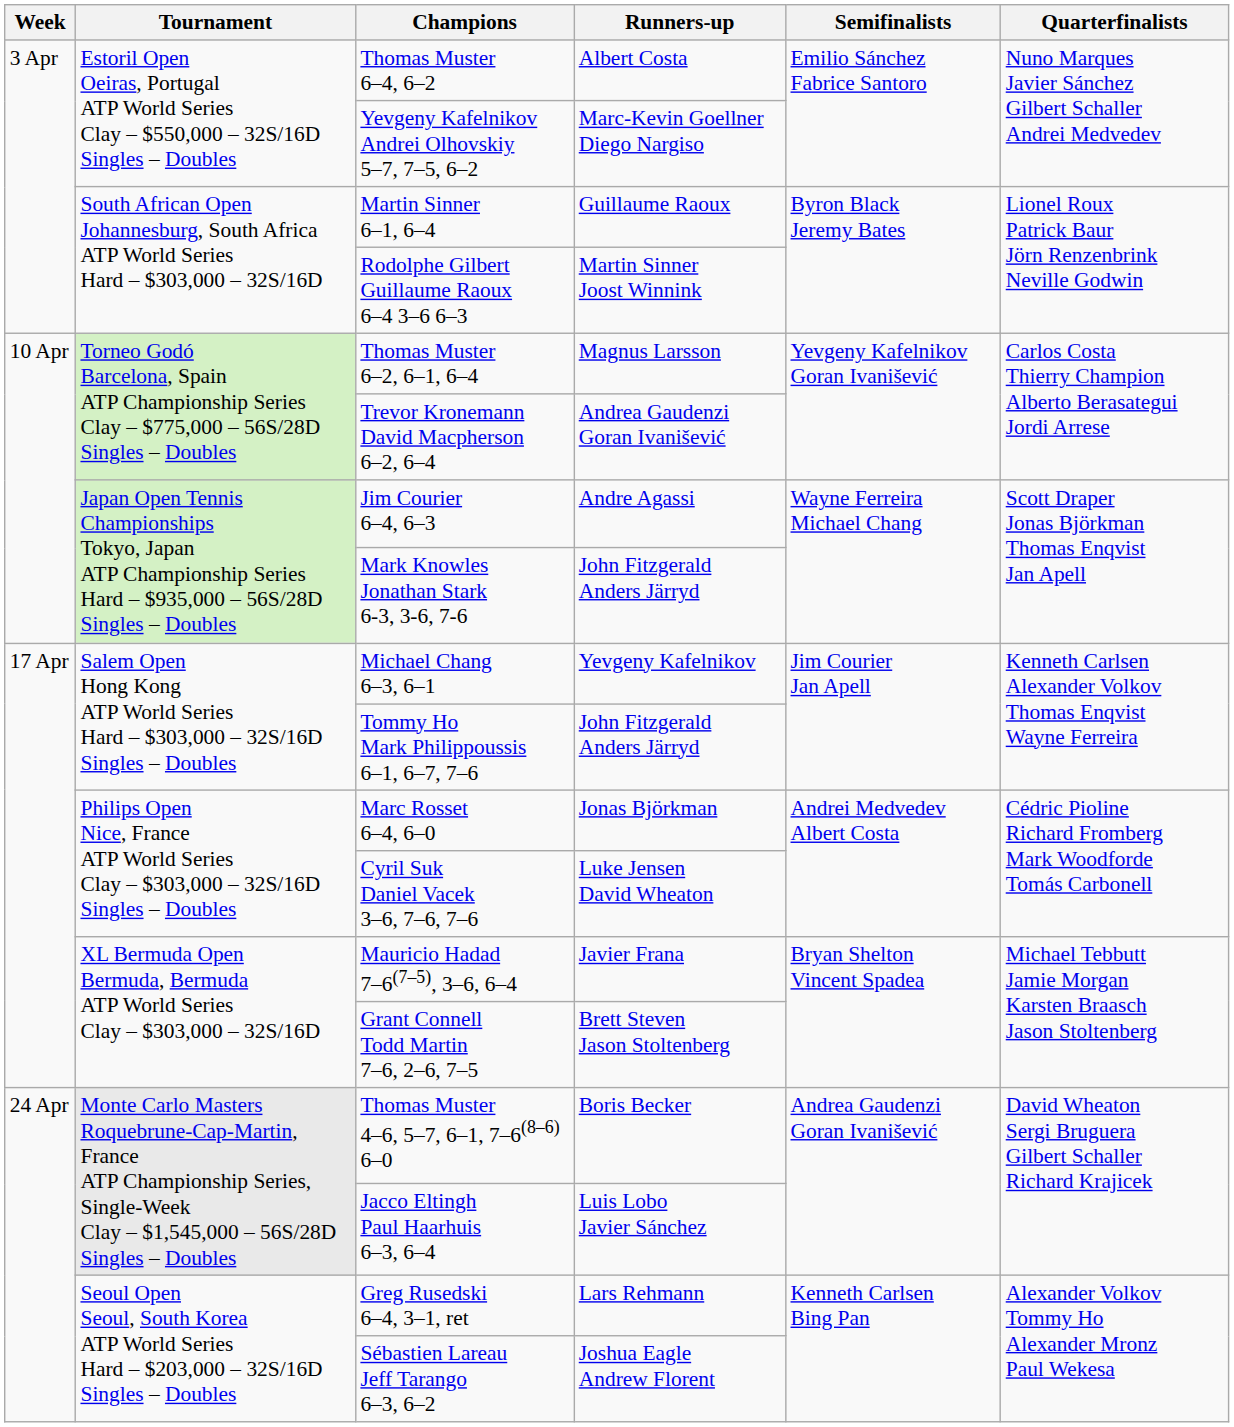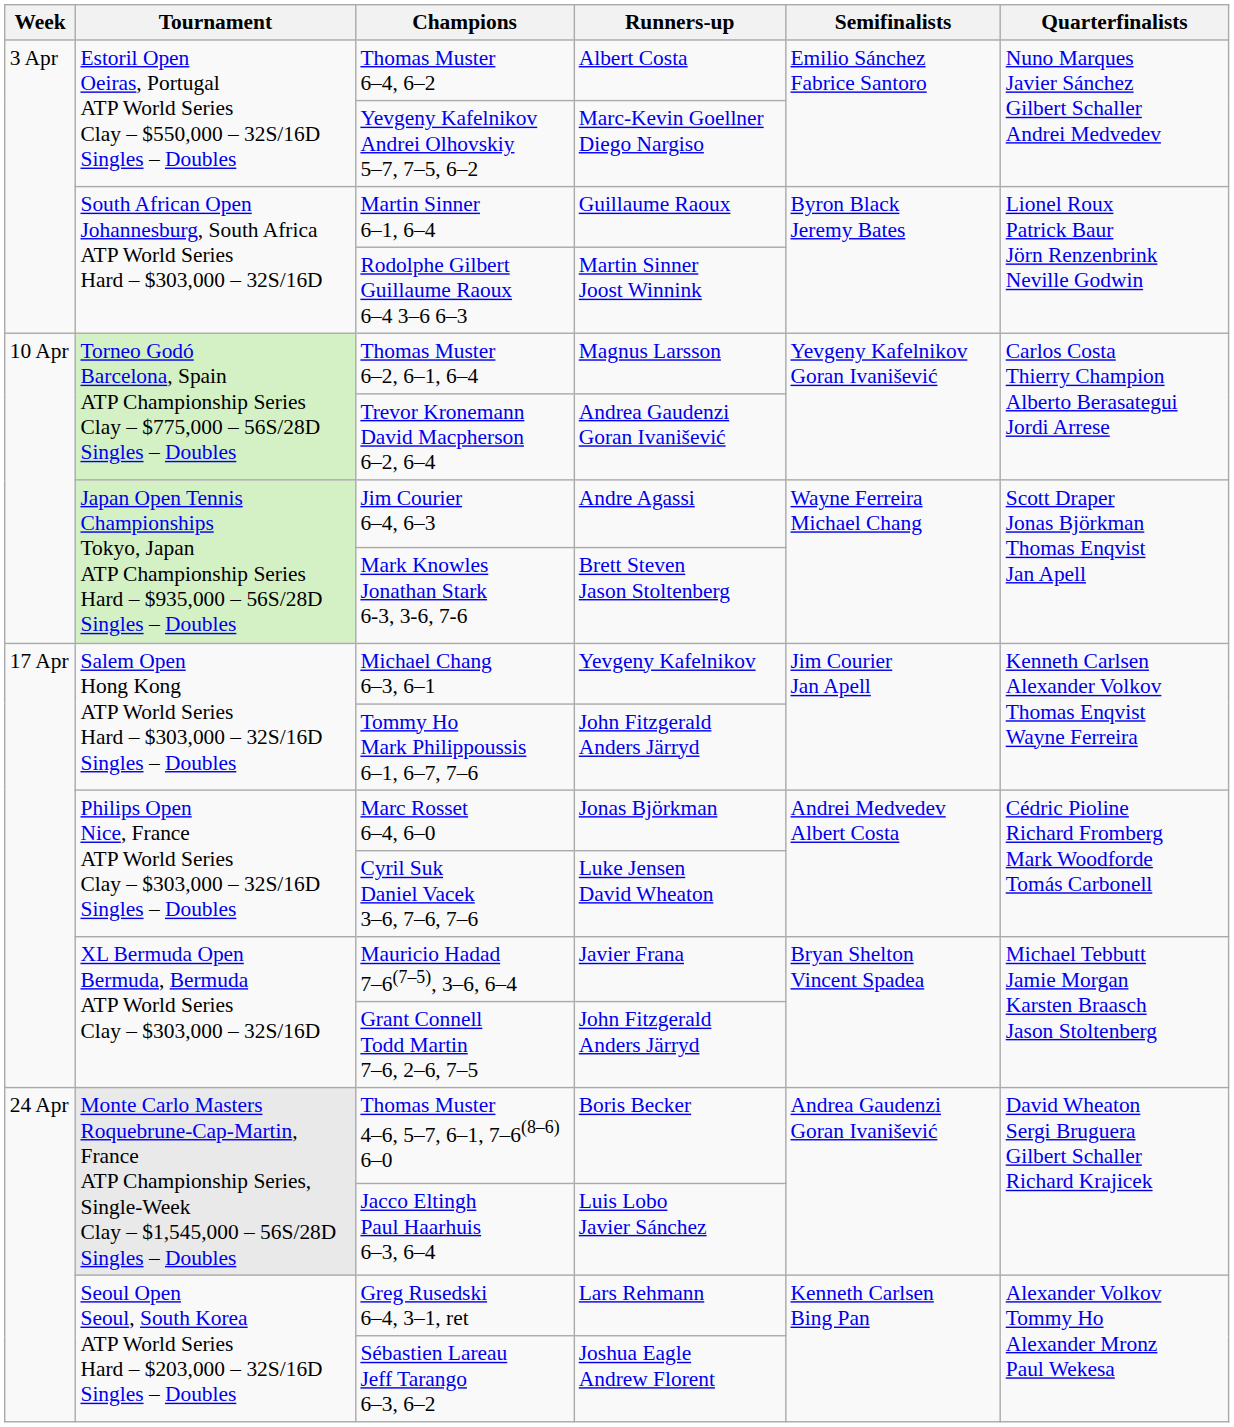Mark Knowles Jonathan Stark 6-3, 3-6, 7-6 | Runners-up: John Fitzgerald Anders Järryd -> Brett Steven Jason Stoltenberg
Grant Connell Todd Martin 7–6, 2–6, 7–5 | Runners-up: Brett Steven Jason Stoltenberg -> John Fitzgerald Anders Järryd
